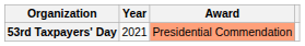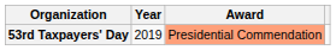53rd Taxpayers' Day | Year: 2021 -> 2019
